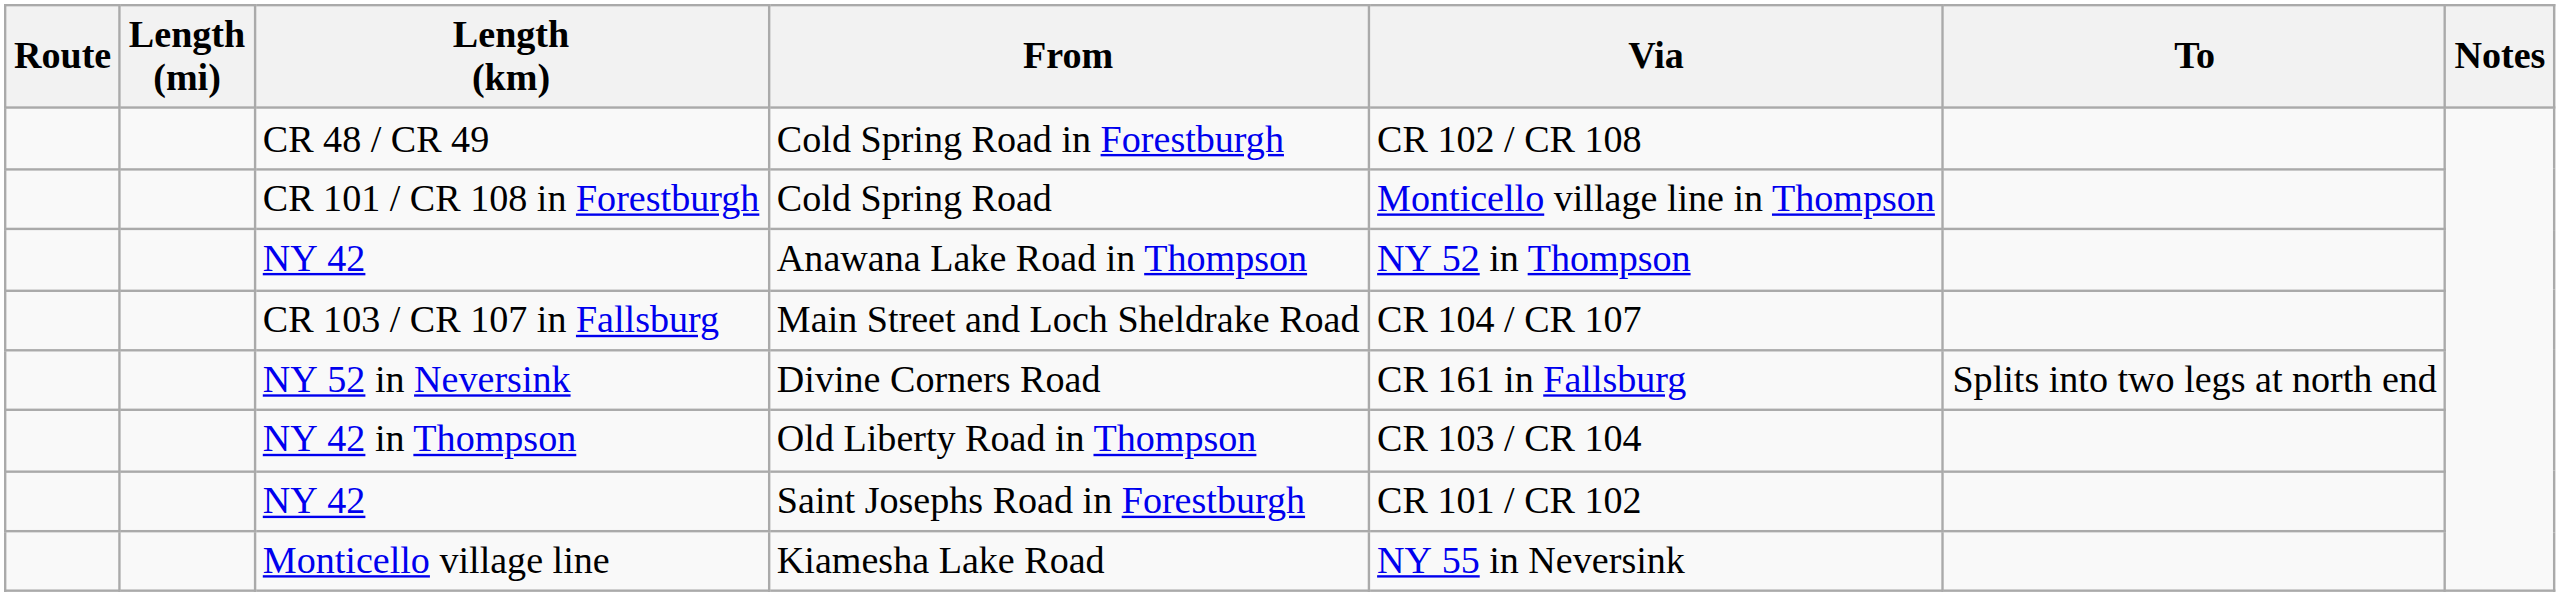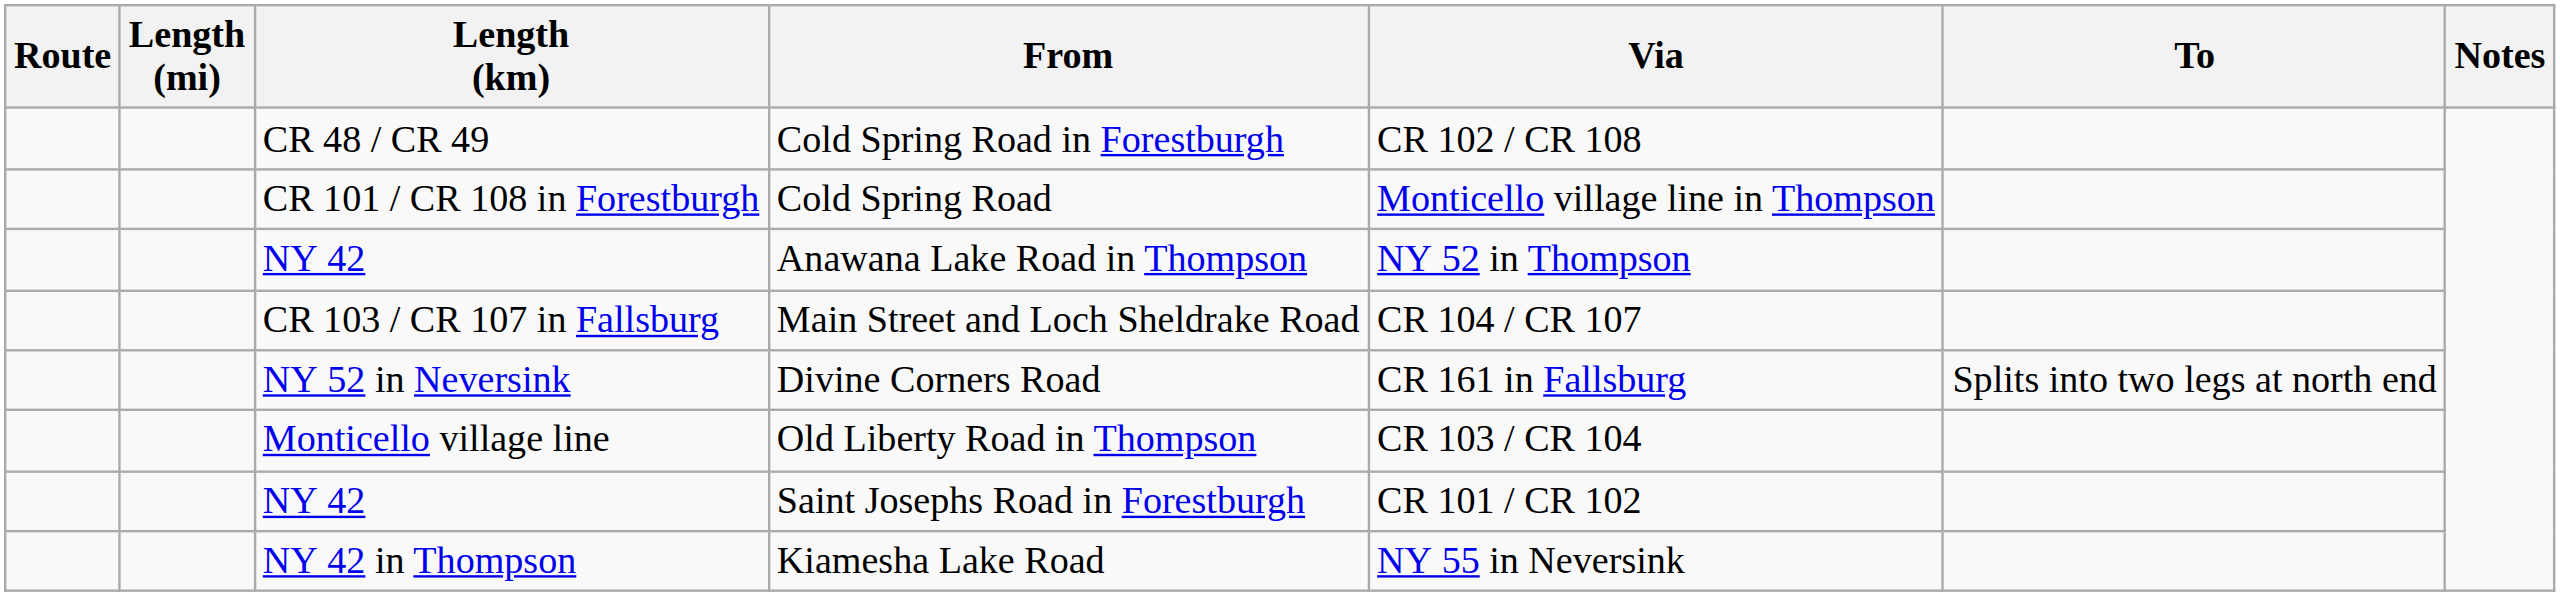Old Liberty Road in Thompson | Length (km): NY 42 in Thompson -> Monticello village line
Kiamesha Lake Road | Length (km): Monticello village line -> NY 42 in Thompson
